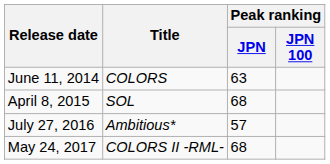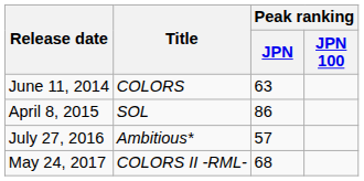April 8, 2015 | Peak ranking / JPN: 68 -> 86
